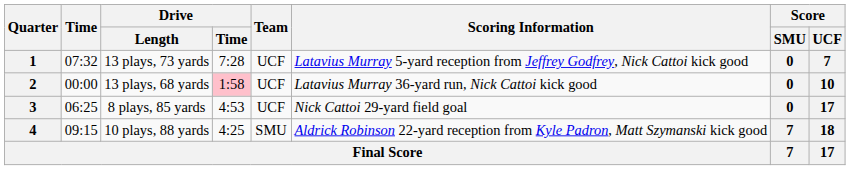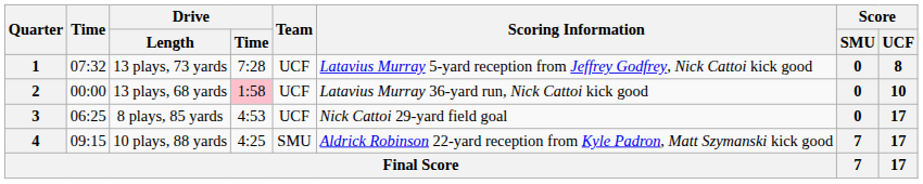1 | Score / UCF: 7 -> 8
4 | Score / UCF: 18 -> 17
